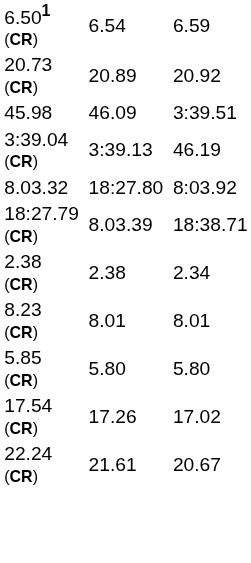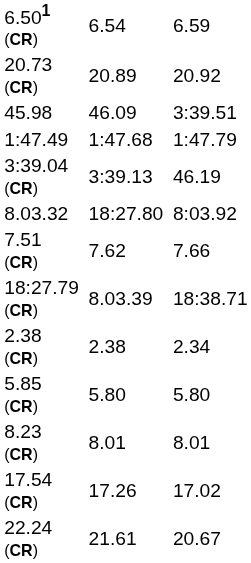+ row: 1:47.49 | 1:47.68 | 1:47.79
+ row: 7.51 (CR) | 7.62 | 7.66
rows swapped: 5.85 (CR) <-> 8.23 (CR)
